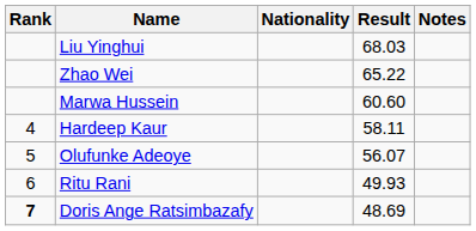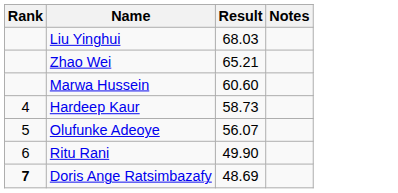- column: Nationality
Zhao Wei | Result: 65.22 -> 65.21
Hardeep Kaur | Result: 58.11 -> 58.73
Ritu Rani | Result: 49.93 -> 49.90
